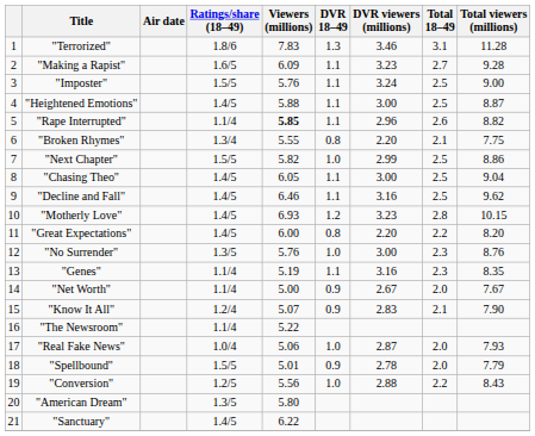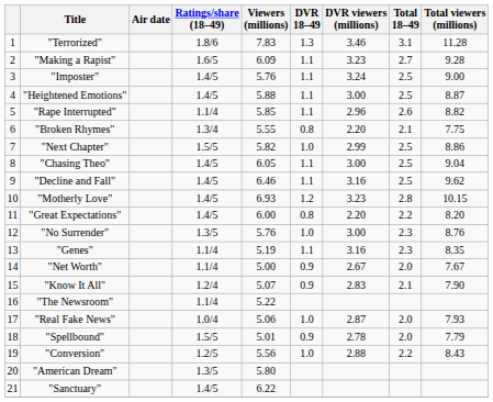"Imposter" | Ratings/share (18–49): 1.5/5 -> 1.4/5
"Rape Interrupted" | Viewers (millions): bold -> normal
